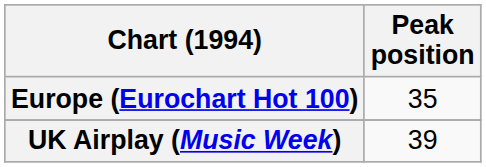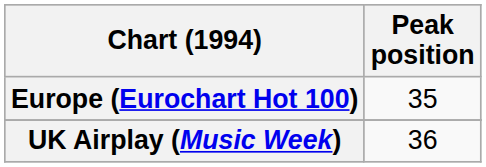UK Airplay (Music Week) | Peak position: 39 -> 36
